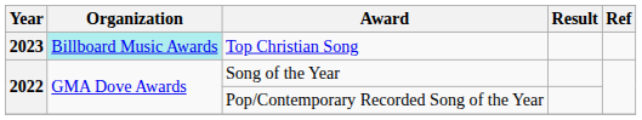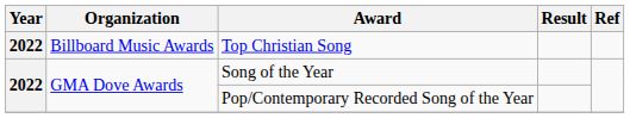Top Christian Song | Year: 2023 -> 2022
Top Christian Song | Organization: paleturquoise background -> no background
